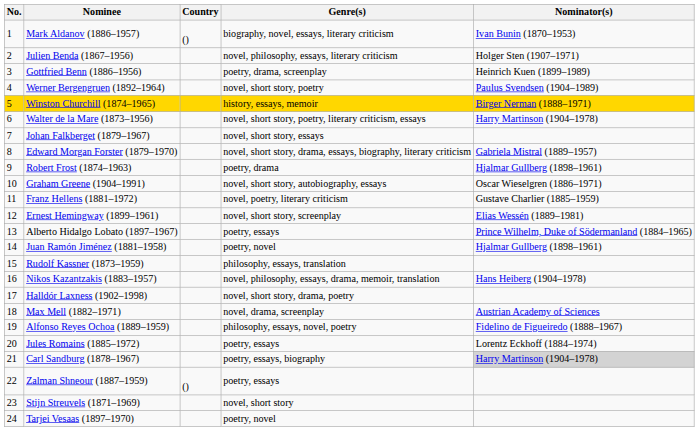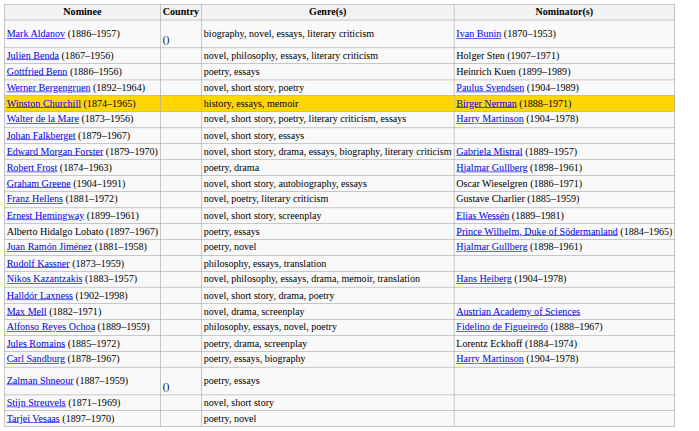- column: No. | 1 | 2 | 3 | 4 | 5 | 6 | 7 | 8 | 9 | 10 | 11 | 12 | 13 | 14 | 15 | 16 | 17 | 18 | 19 | 20 | 21 | 22 | 23 | 24
Gottfried Benn (1886–1956) | Genre(s): poetry, drama, screenplay -> poetry, essays
Jules Romains (1885–1972) | Genre(s): poetry, essays -> poetry, drama, screenplay
Carl Sandburg (1878–1967) | Nominator(s): lightgrey background -> no background
